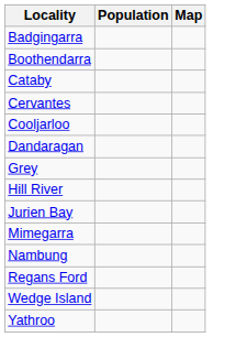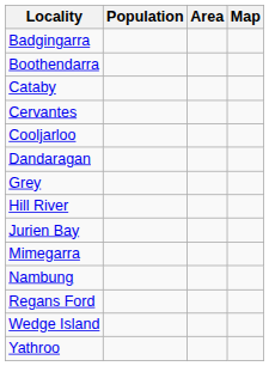+ column: Area
